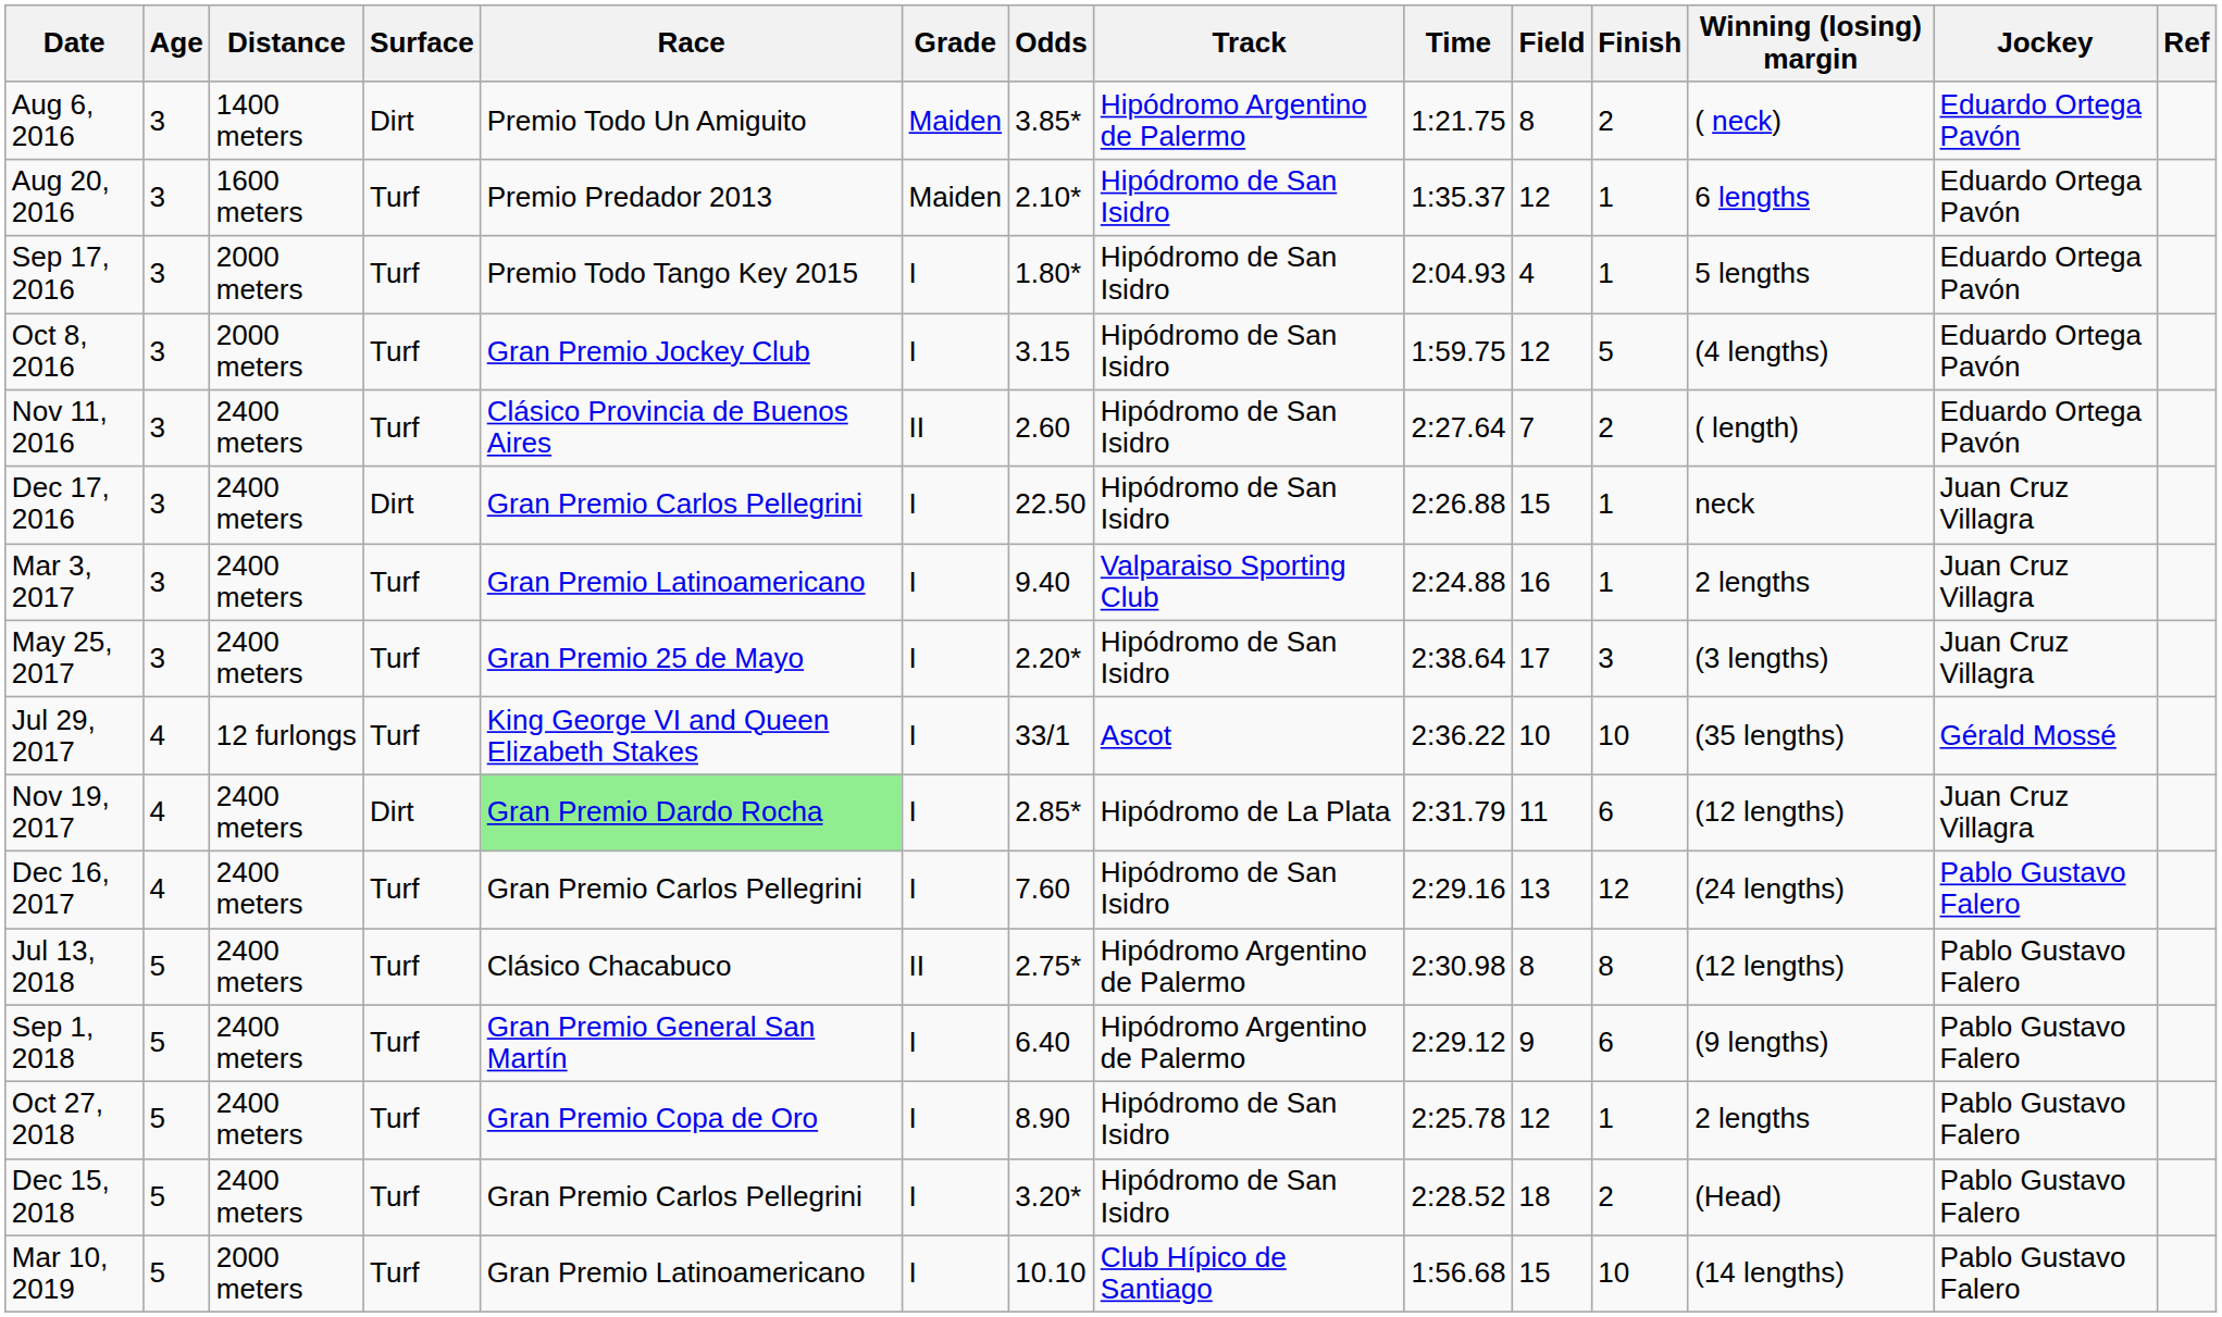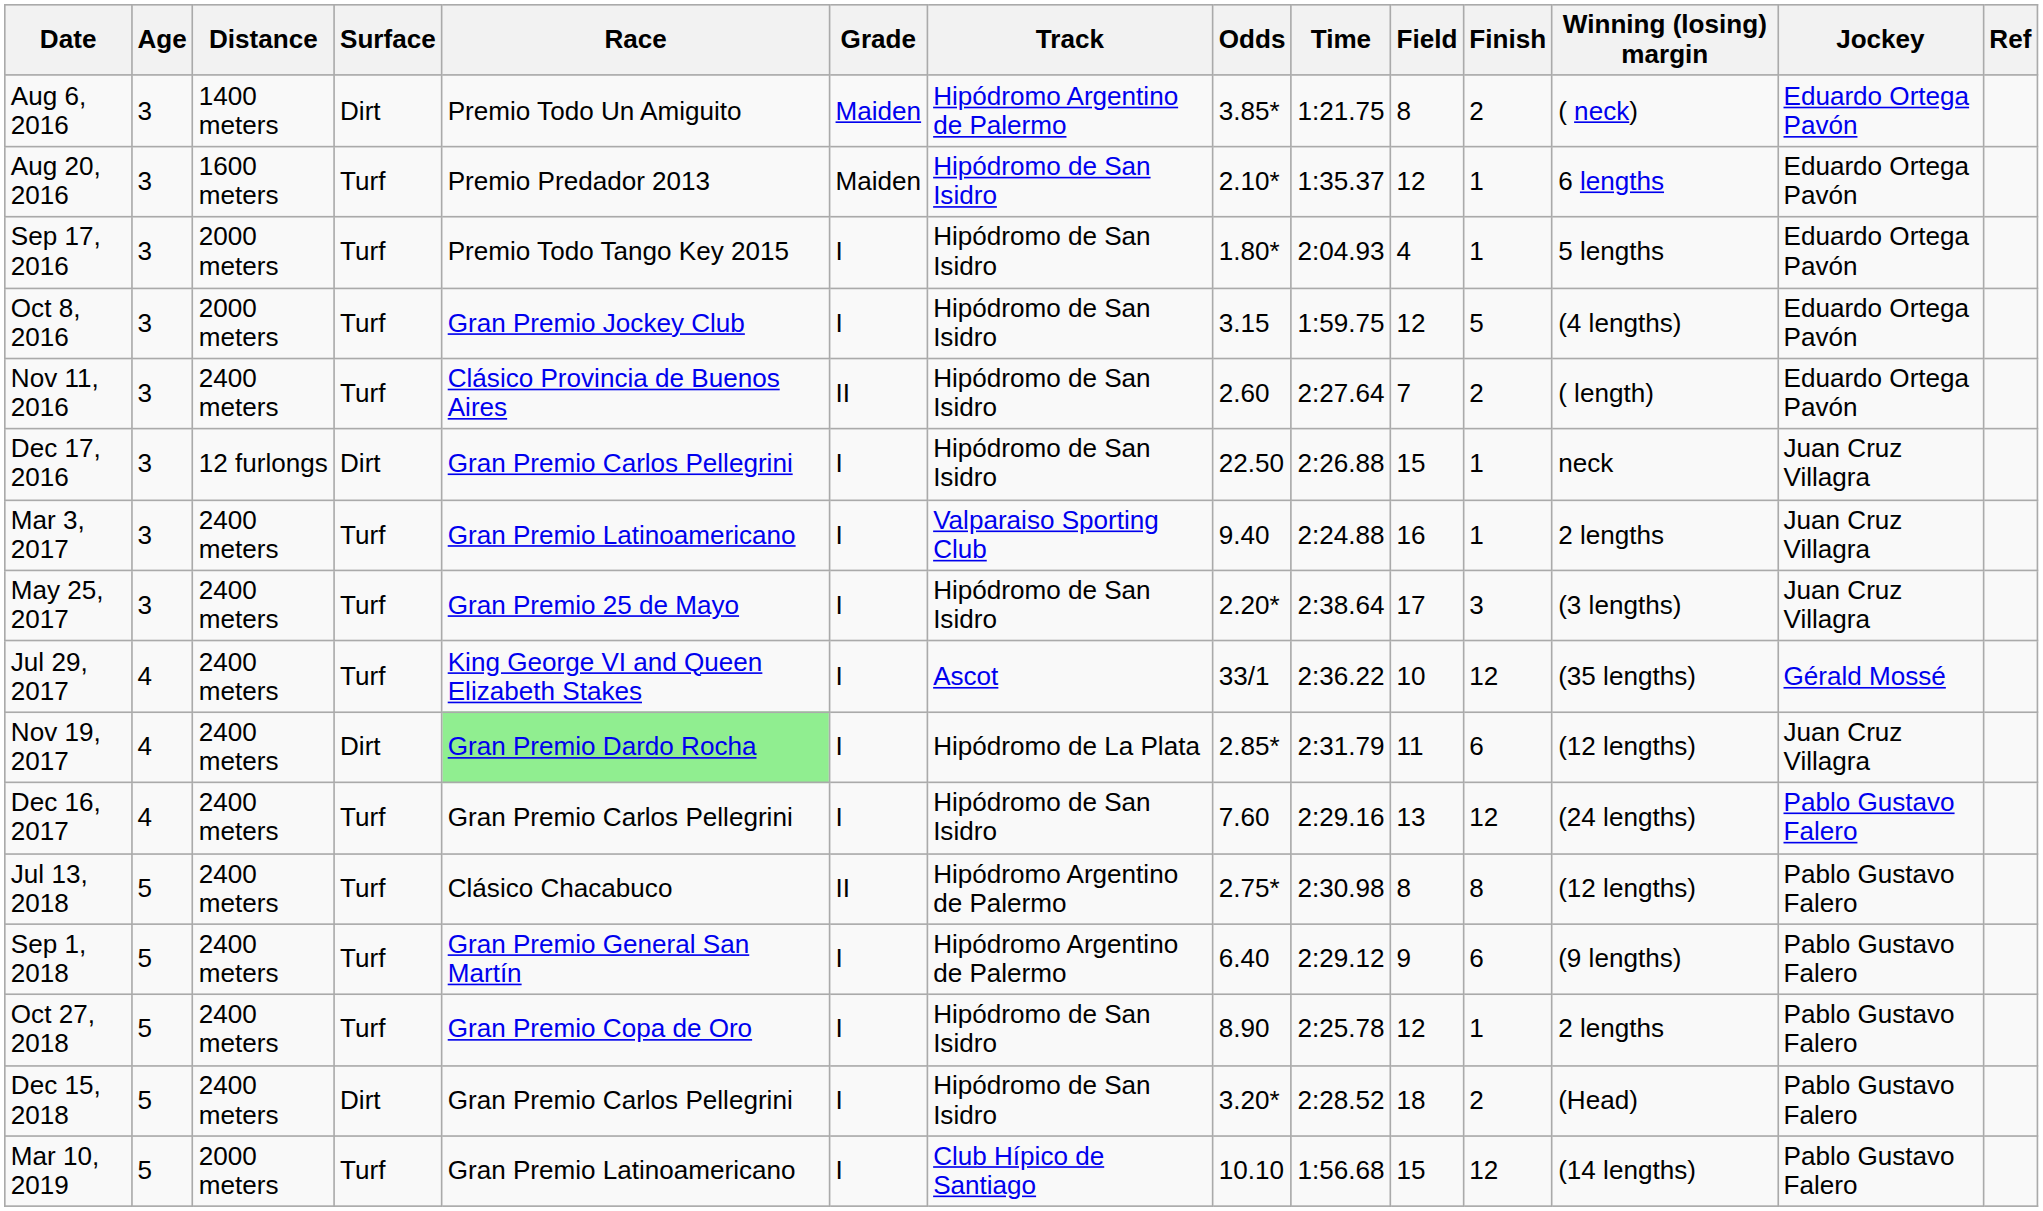columns swapped: Track <-> Odds
Dec 17, 2016 | Distance: 2400 meters -> 12 furlongs
Jul 29, 2017 | Distance: 12 furlongs -> 2400 meters
Jul 29, 2017 | Finish: 10 -> 12
Dec 15, 2018 | Surface: Turf -> Dirt
Mar 10, 2019 | Finish: 10 -> 12
